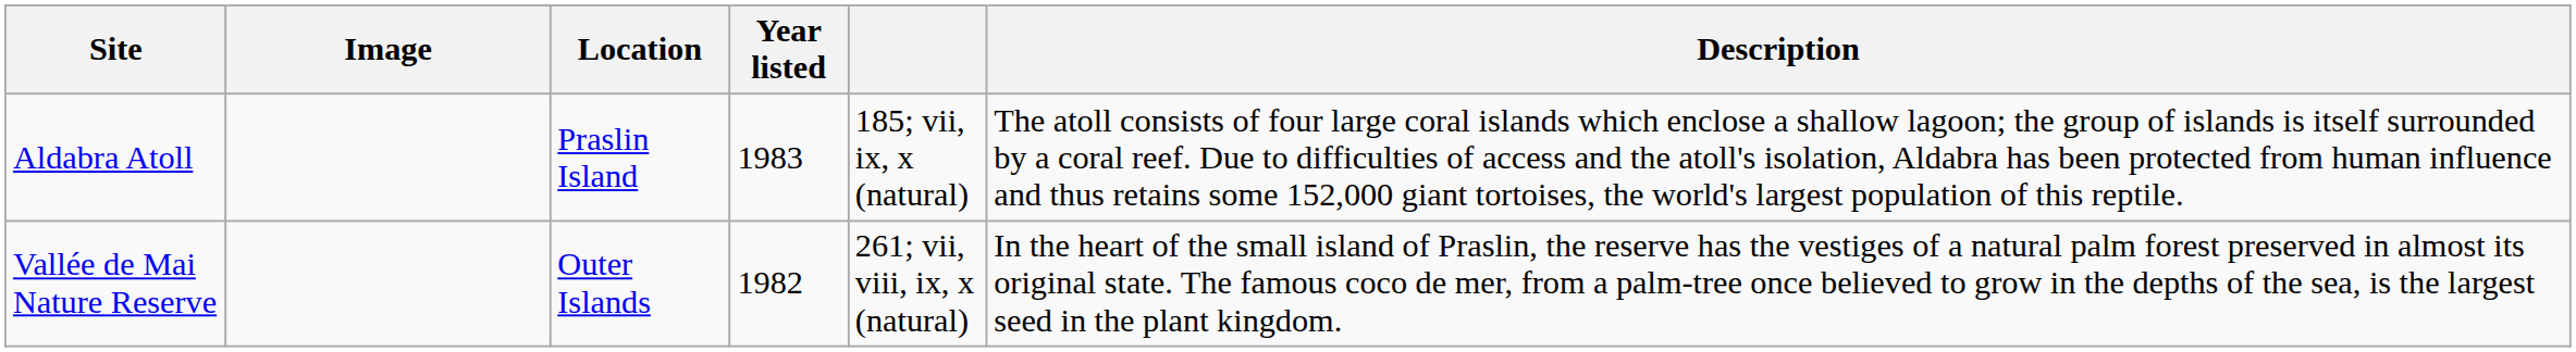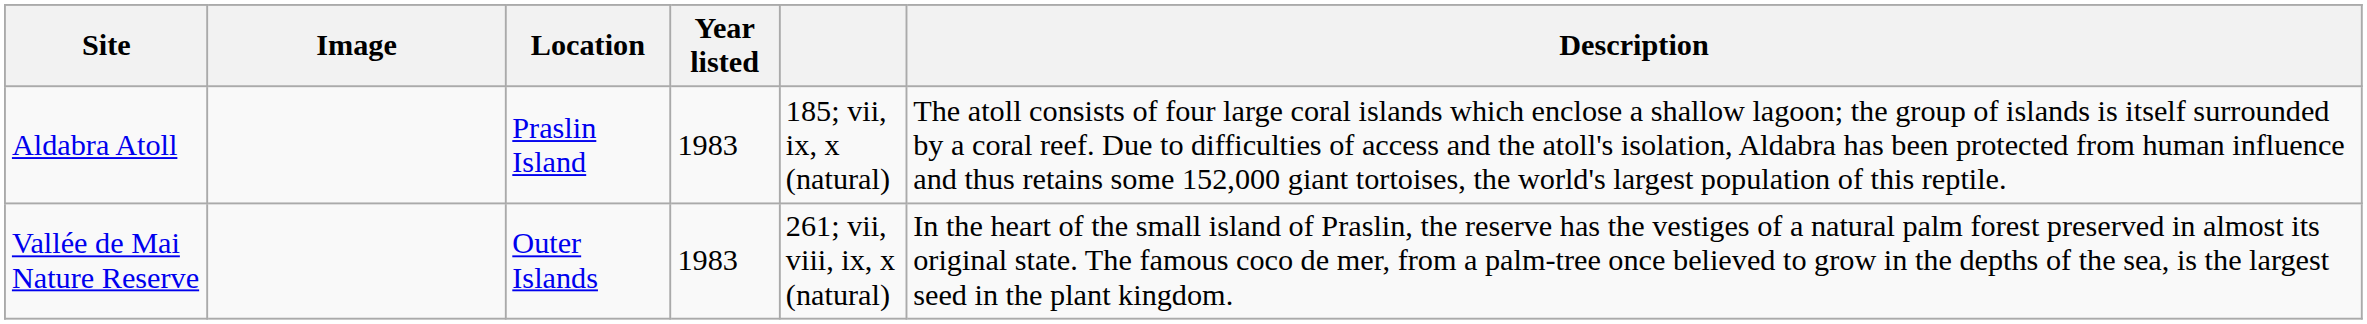Vallée de Mai Nature Reserve | Year listed: 1982 -> 1983
